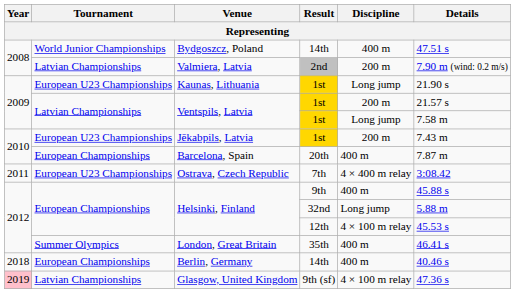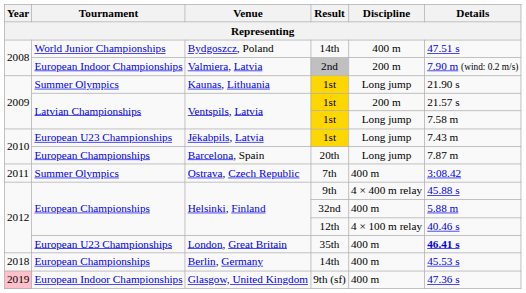Valmiera, Latvia | Tournament: Latvian Championships -> European Indoor Championships
Kaunas, Lithuania | Tournament: European U23 Championships -> Summer Olympics
Jēkabpils, Latvia | Discipline: 200 m -> Long jump
Barcelona, Spain | Discipline: 400 m -> Long jump
Ostrava, Czech Republic | Tournament: European U23 Championships -> Summer Olympics
Ostrava, Czech Republic | Discipline: 4 × 400 m relay -> 400 m
Helsinki, Finland / 9th | Discipline: 400 m -> 4 × 400 m relay
Helsinki, Finland / 32nd | Discipline: Long jump -> 400 m
Helsinki, Finland / 12th | Details: 45.53 s -> 40.46 s
London, Great Britain | Tournament: Summer Olympics -> European U23 Championships
London, Great Britain | Details: normal -> bold
Berlin, Germany | Details: 40.46 s -> 45.53 s
Glasgow, United Kingdom | Tournament: Latvian Championships -> European Indoor Championships
Glasgow, United Kingdom | Discipline: 4 × 100 m relay -> 400 m
